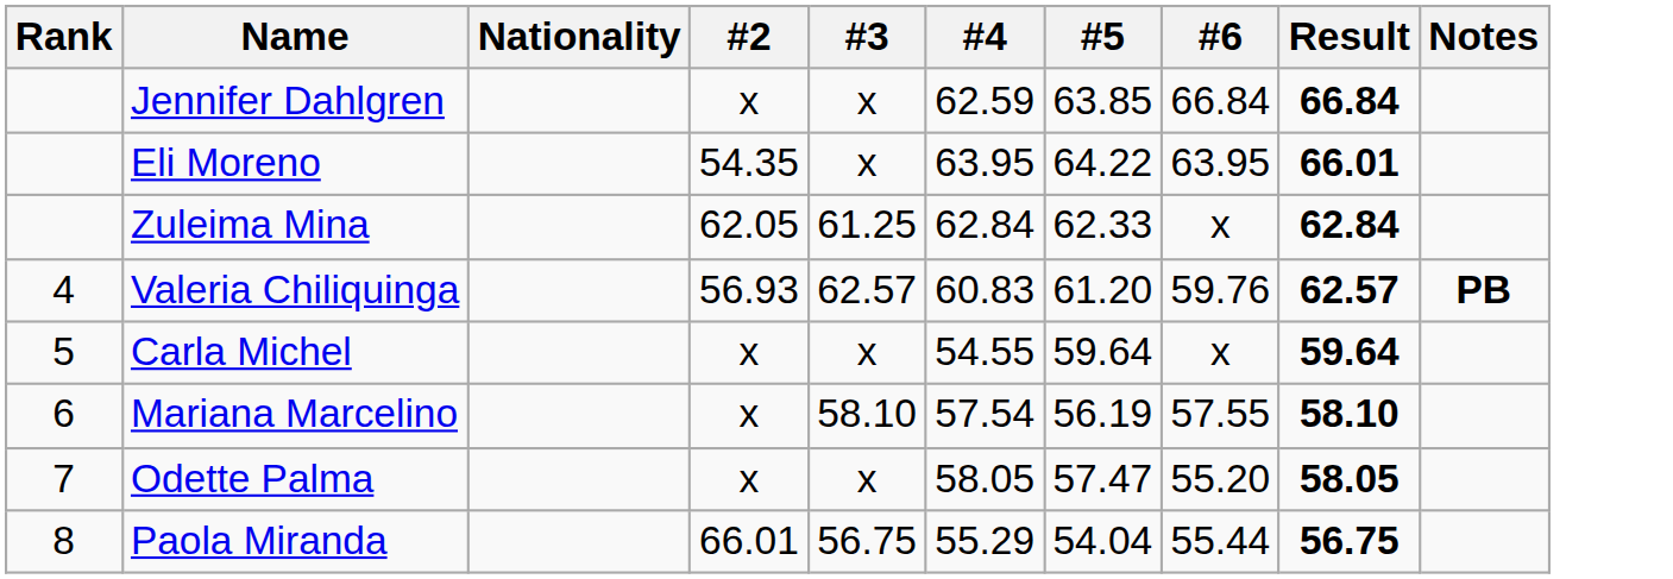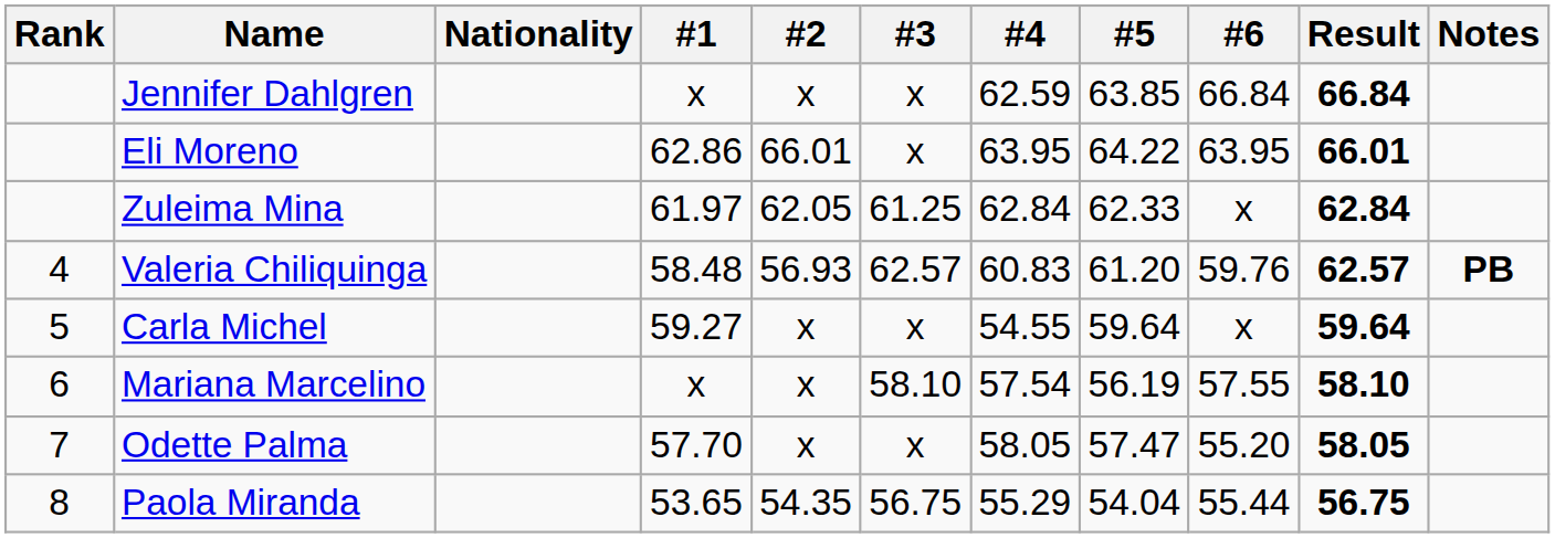+ column: #1 | x | 62.86 | 61.97 | 58.48 | 59.27 | x | 57.70 | 53.65
Eli Moreno | #2: 54.35 -> 66.01
Paola Miranda | #2: 66.01 -> 54.35
